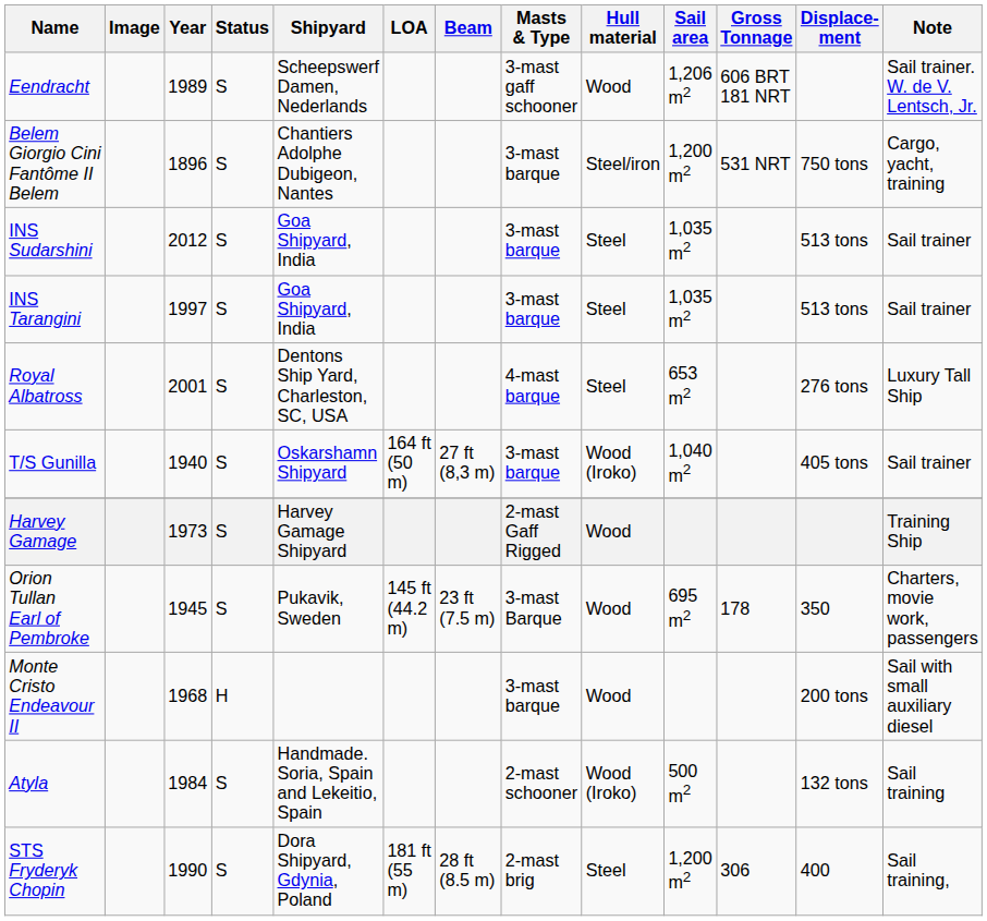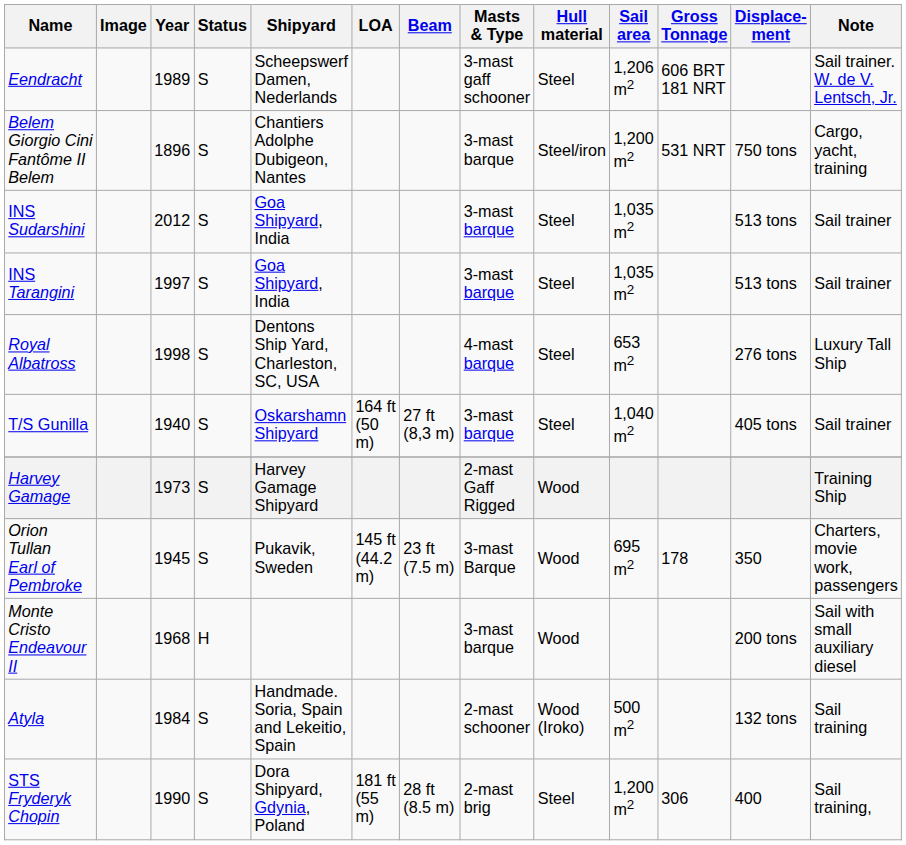Eendracht | Hull material: Wood -> Steel
Royal Albatross | Year: 2001 -> 1998
T/S Gunilla | Hull material: Wood (Iroko) -> Steel
